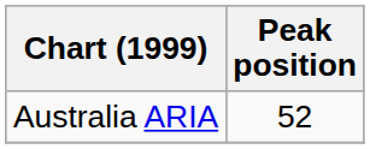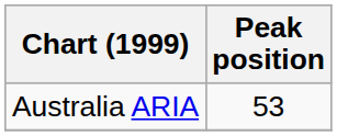Australia ARIA | Peak position: 52 -> 53
